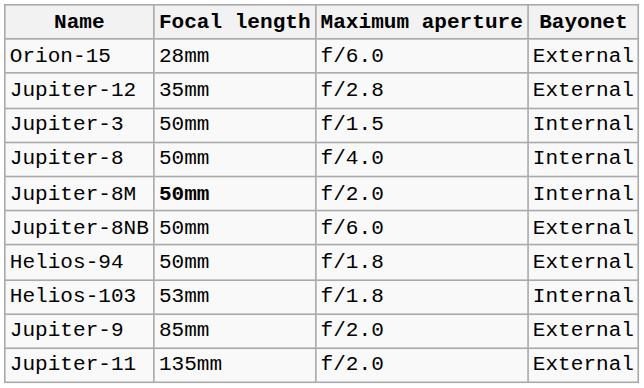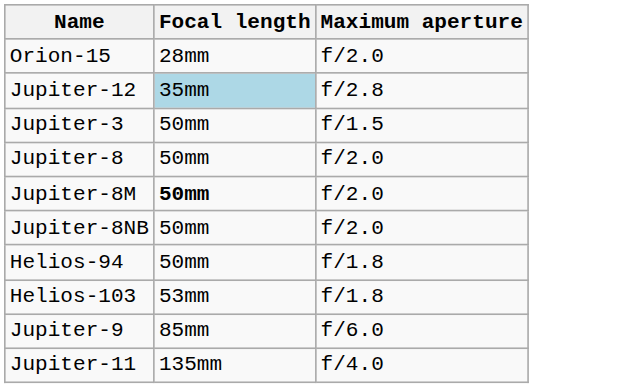- column: Bayonet | External | External | Internal | Internal | Internal | External | External | Internal | External | External
Orion-15 | Maximum aperture: f/6.0 -> f/2.0
Jupiter-12 | Focal length: no background -> lightblue background
Jupiter-8 | Maximum aperture: f/4.0 -> f/2.0
Jupiter-8NB | Maximum aperture: f/6.0 -> f/2.0
Jupiter-9 | Maximum aperture: f/2.0 -> f/6.0
Jupiter-11 | Maximum aperture: f/2.0 -> f/4.0
